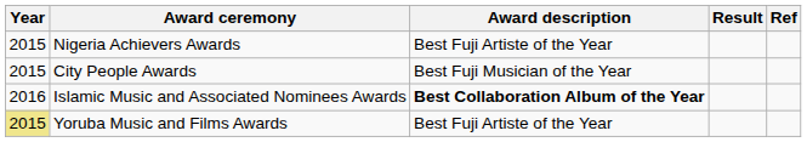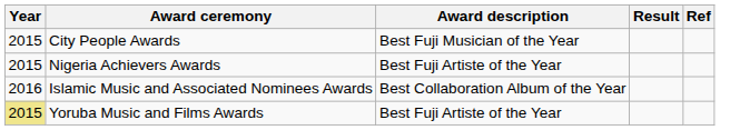rows swapped: City People Awards <-> Nigeria Achievers Awards
Islamic Music and Associated Nominees Awards | Award description: bold -> normal
